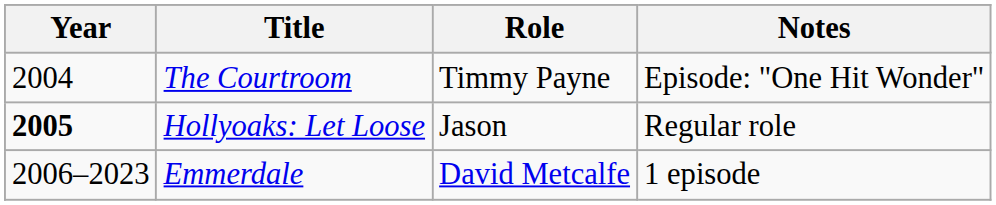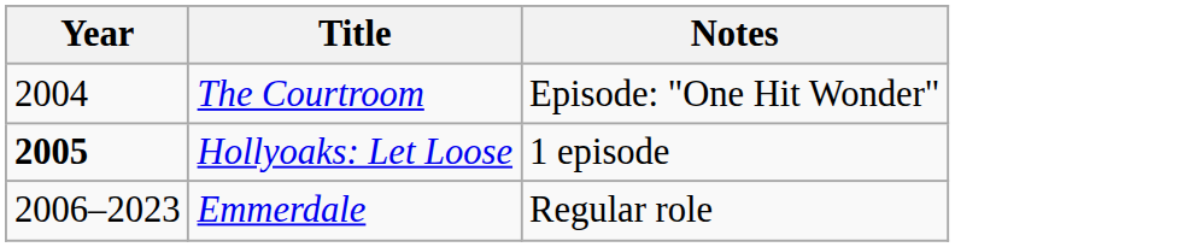- column: Role | Timmy Payne | Jason | David Metcalfe
Hollyoaks: Let Loose | Notes: Regular role -> 1 episode
Emmerdale | Notes: 1 episode -> Regular role
